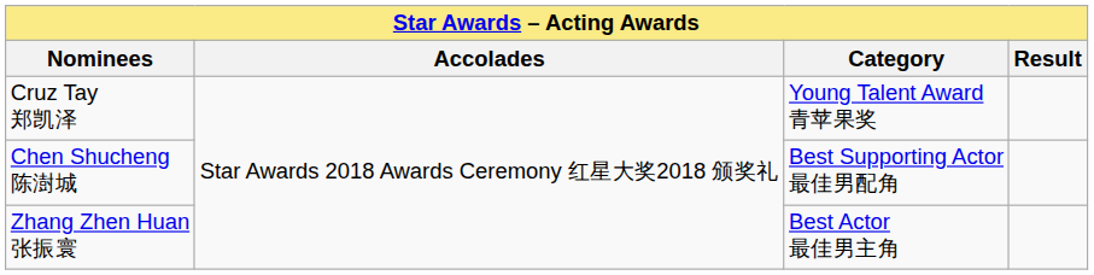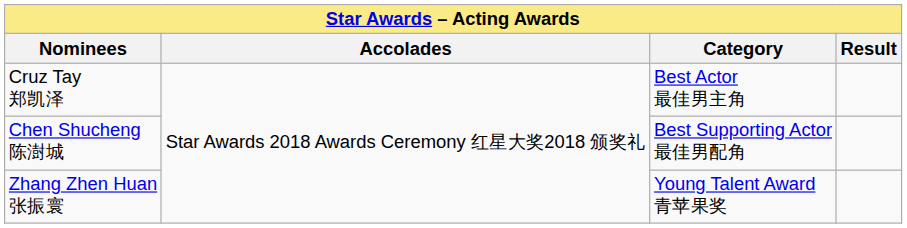Cruz Tay 郑凯泽 | Category: Young Talent Award 青苹果奖 -> Best Actor 最佳男主角
Zhang Zhen Huan 张振寰 | Category: Best Actor 最佳男主角 -> Young Talent Award 青苹果奖
